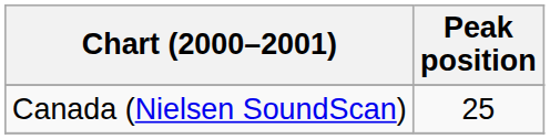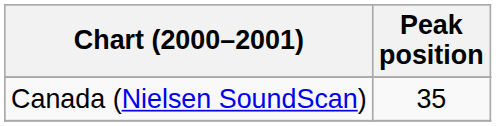Canada (Nielsen SoundScan) | Peak position: 25 -> 35
